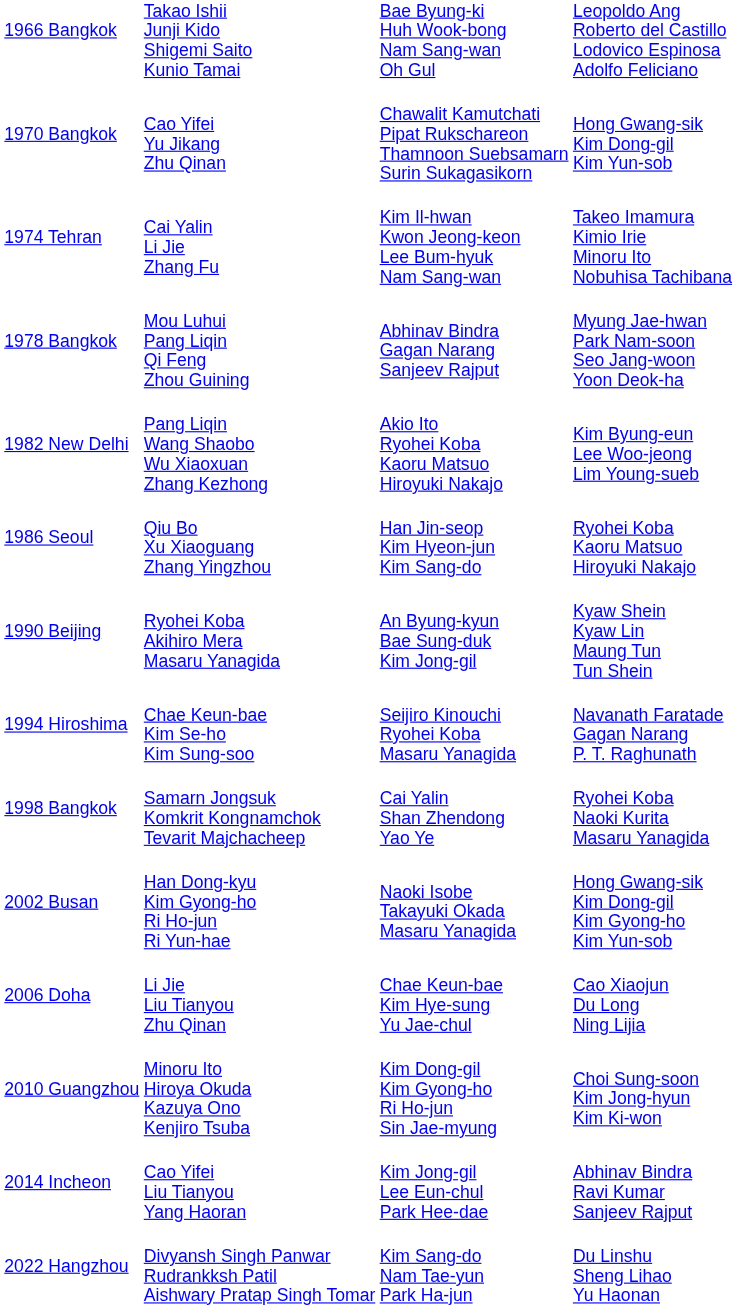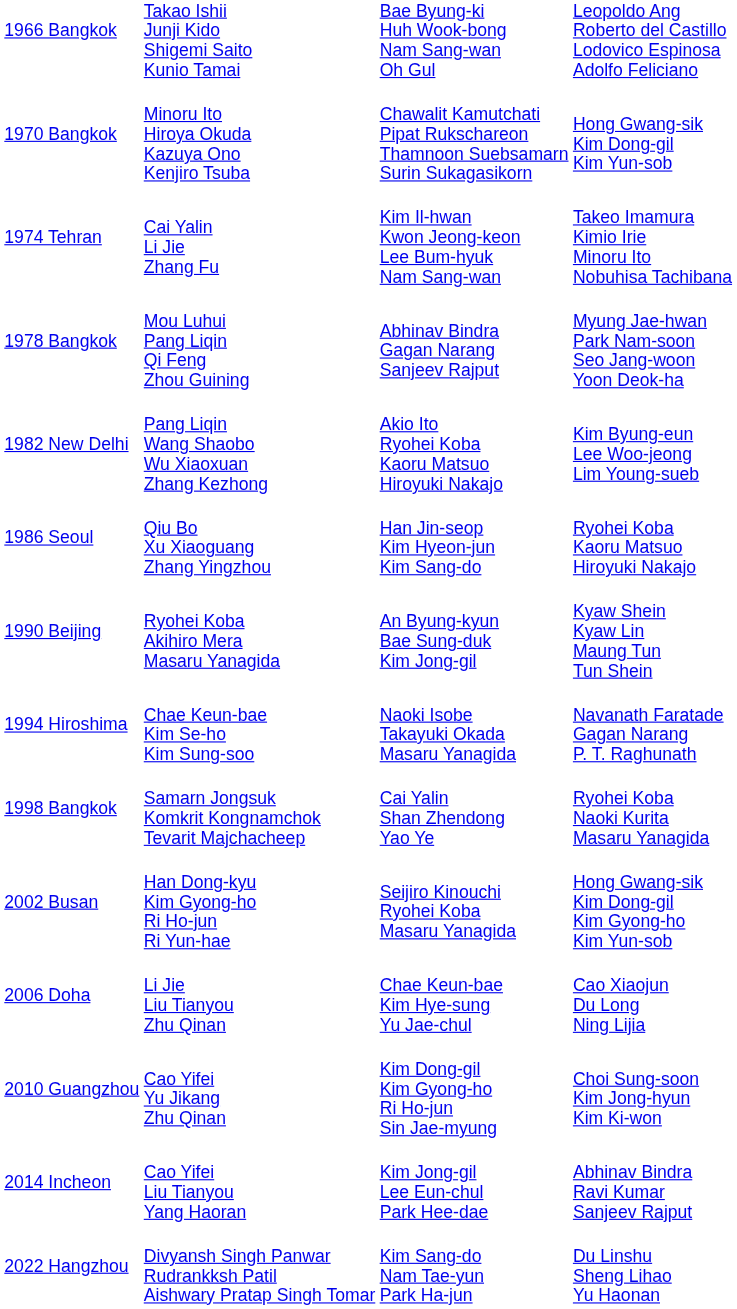1970 Bangkok | column 2: Cao Yifei Yu Jikang Zhu Qinan -> Minoru Ito Hiroya Okuda Kazuya Ono Kenjiro Tsuba
1994 Hiroshima | column 3: Seijiro Kinouchi Ryohei Koba Masaru Yanagida -> Naoki Isobe Takayuki Okada Masaru Yanagida
2002 Busan | column 3: Naoki Isobe Takayuki Okada Masaru Yanagida -> Seijiro Kinouchi Ryohei Koba Masaru Yanagida
2010 Guangzhou | column 2: Minoru Ito Hiroya Okuda Kazuya Ono Kenjiro Tsuba -> Cao Yifei Yu Jikang Zhu Qinan
